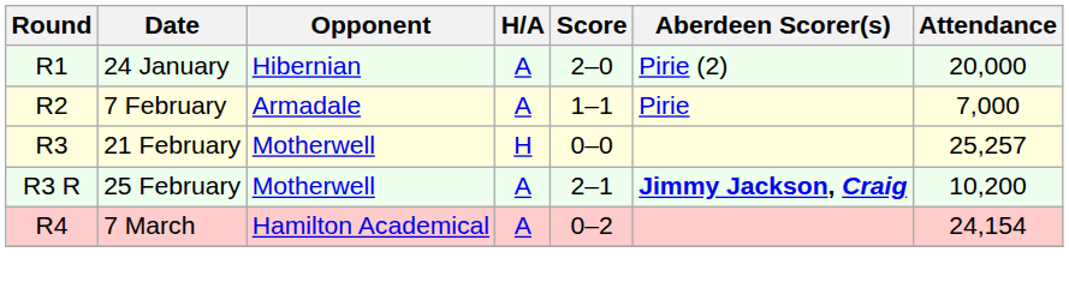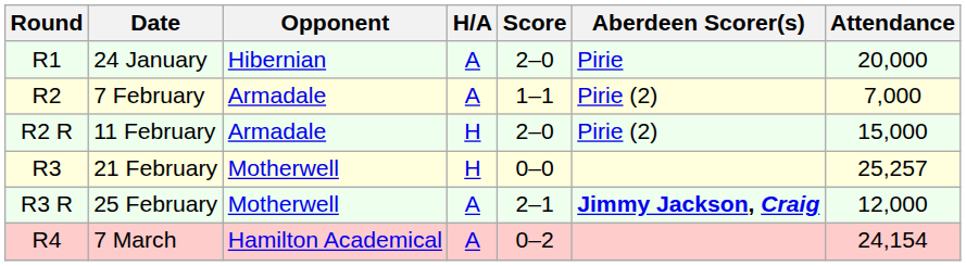24 January | Aberdeen Scorer(s): Pirie (2) -> Pirie
7 February | Aberdeen Scorer(s): Pirie -> Pirie (2)
+ row: R2 R | 11 February | Armadale | H | 2–0 | Pirie (2) | 15,000
25 February | Attendance: 10,200 -> 12,000
